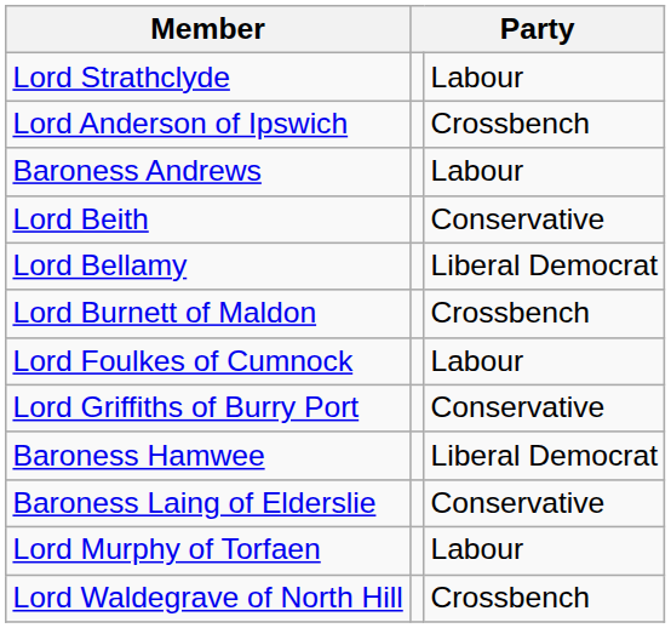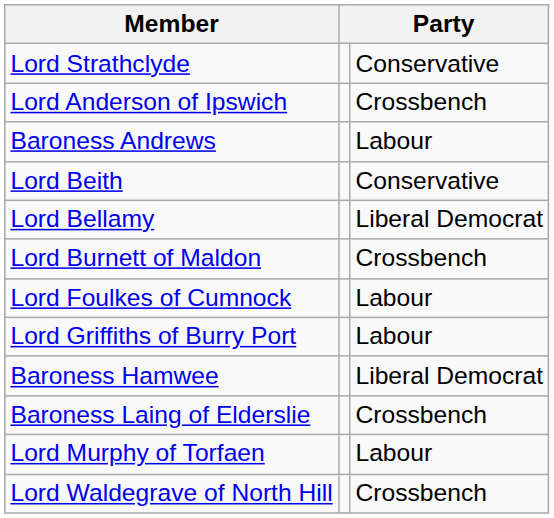Lord Strathclyde | column 3: Labour -> Conservative
Lord Griffiths of Burry Port | column 3: Conservative -> Labour
Baroness Laing of Elderslie | column 3: Conservative -> Crossbench
